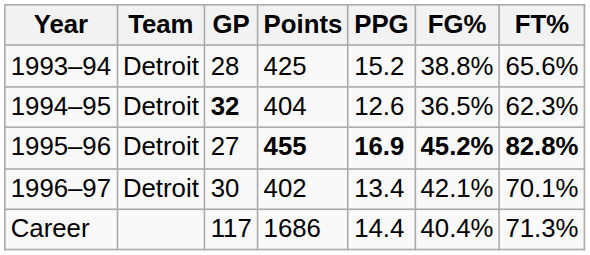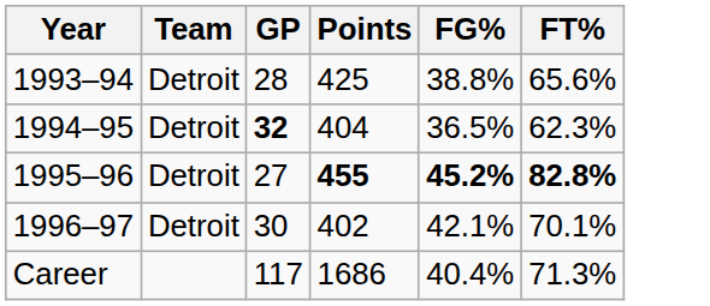- column: PPG | 15.2 | 12.6 | 16.9 | 13.4 | 14.4
